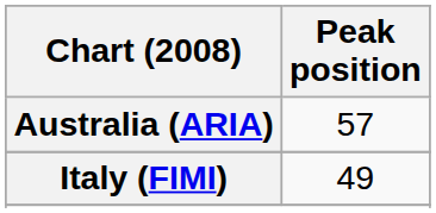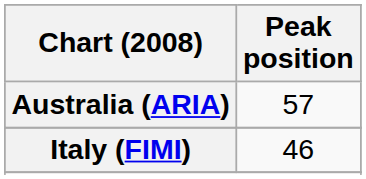Italy (FIMI) | Peak position: 49 -> 46
